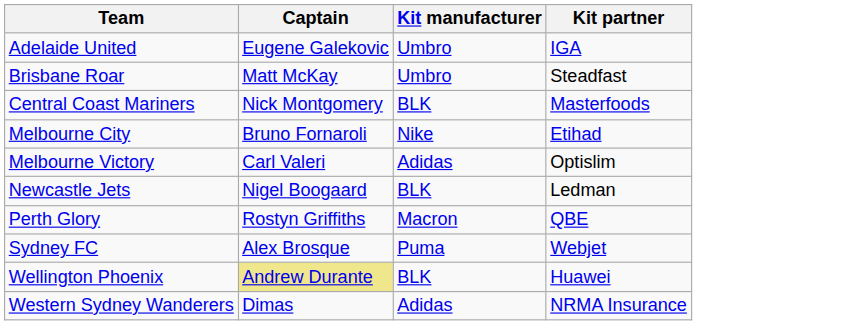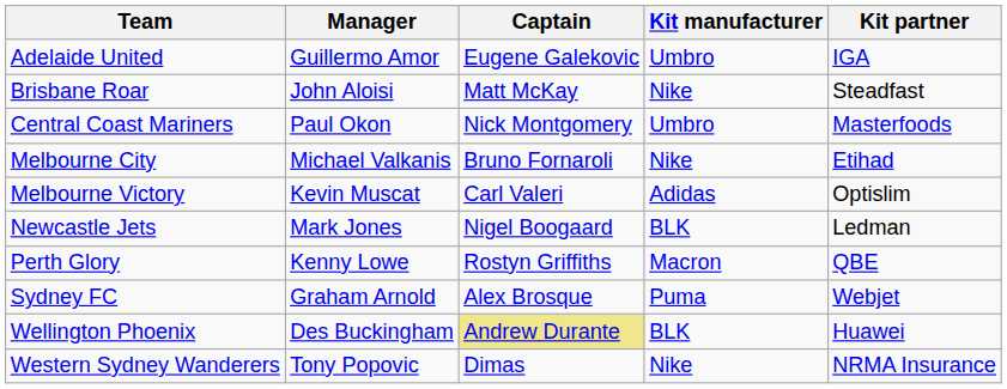+ column: Manager | Guillermo Amor | John Aloisi | Paul Okon | Michael Valkanis | Kevin Muscat | Mark Jones | Kenny Lowe | Graham Arnold | Des Buckingham | Tony Popovic
Brisbane Roar | Kit manufacturer: Umbro -> Nike
Central Coast Mariners | Kit manufacturer: BLK -> Umbro
Western Sydney Wanderers | Kit manufacturer: Adidas -> Nike
